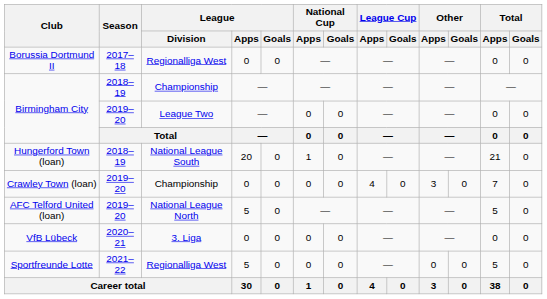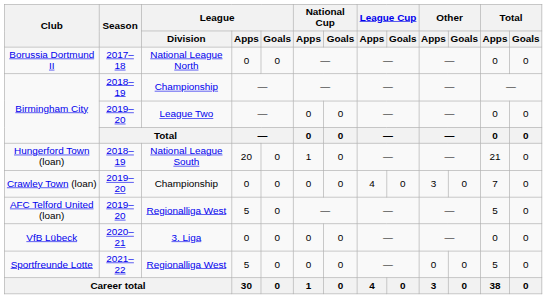Borussia Dortmund II | League / Division: Regionalliga West -> National League North
AFC Telford United (loan) | League / Division: National League North -> Regionalliga West
